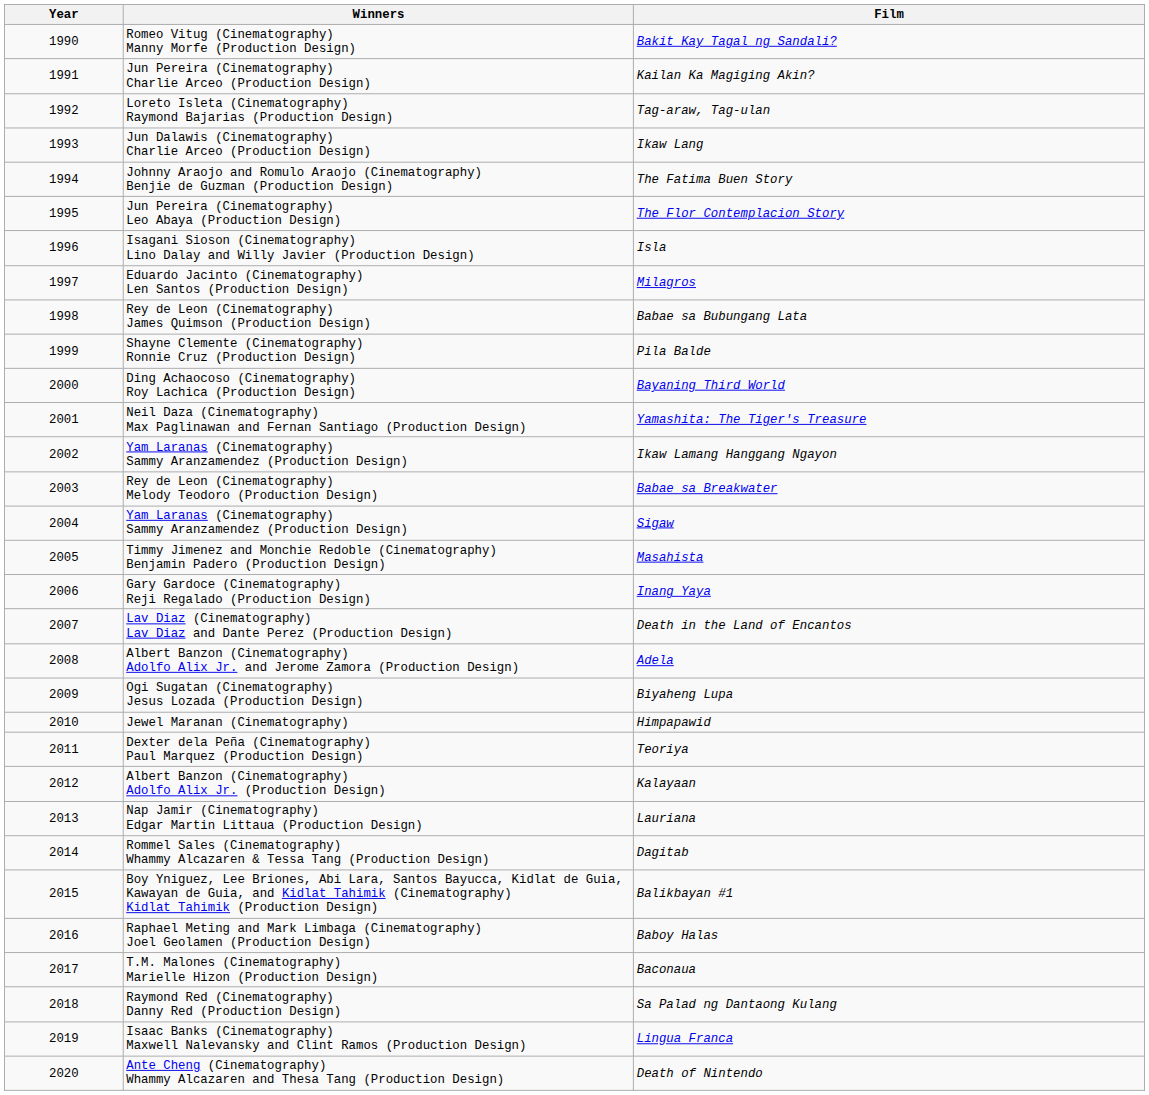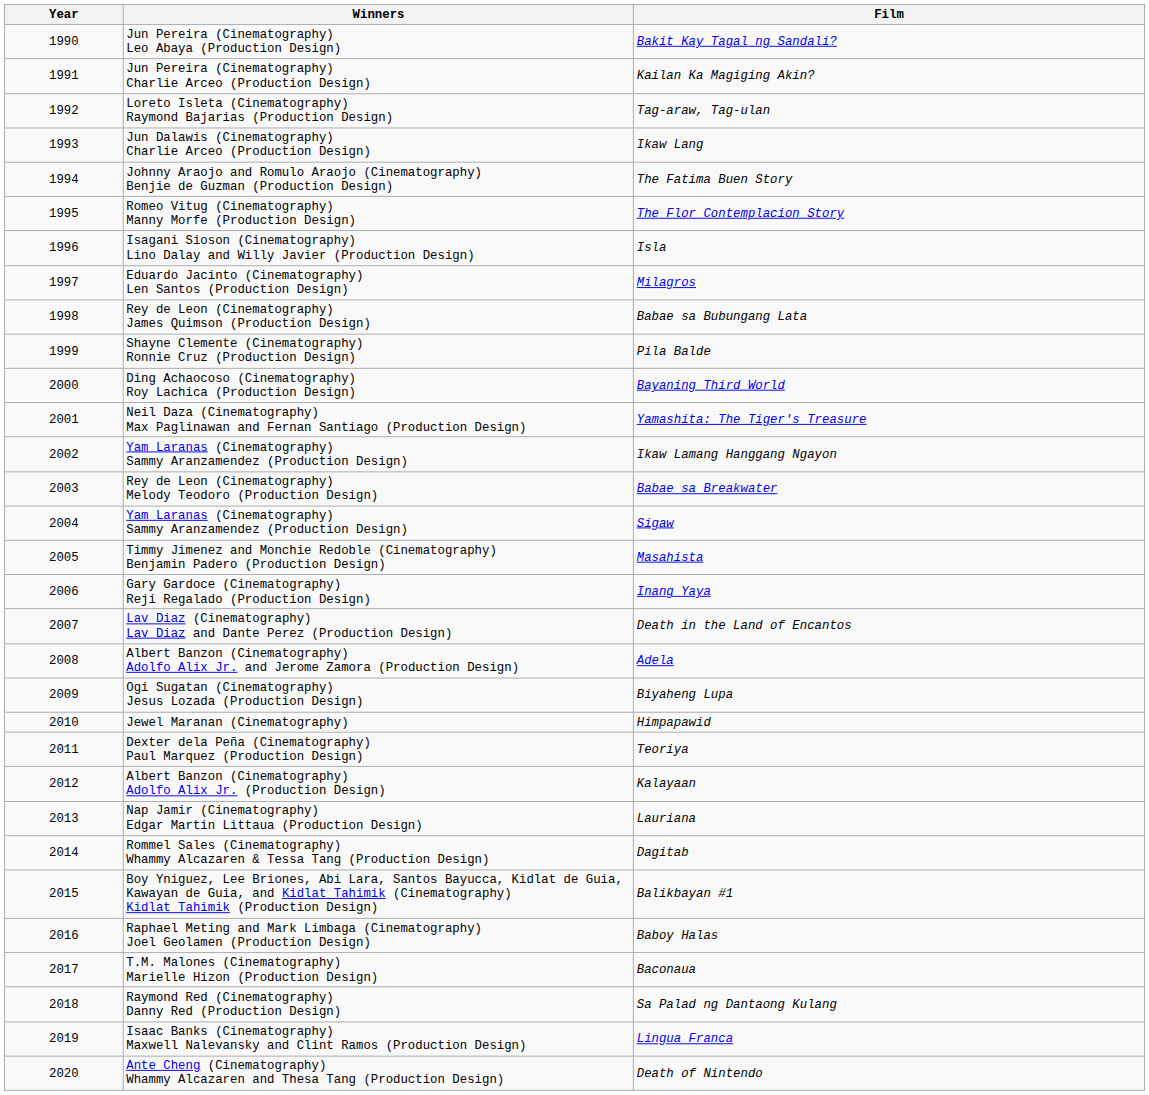Bakit Kay Tagal ng Sandali? | Winners: Romeo Vitug (Cinematography) Manny Morfe (Production Design) -> Jun Pereira (Cinematography) Leo Abaya (Production Design)
The Flor Contemplacion Story | Winners: Jun Pereira (Cinematography) Leo Abaya (Production Design) -> Romeo Vitug (Cinematography) Manny Morfe (Production Design)
